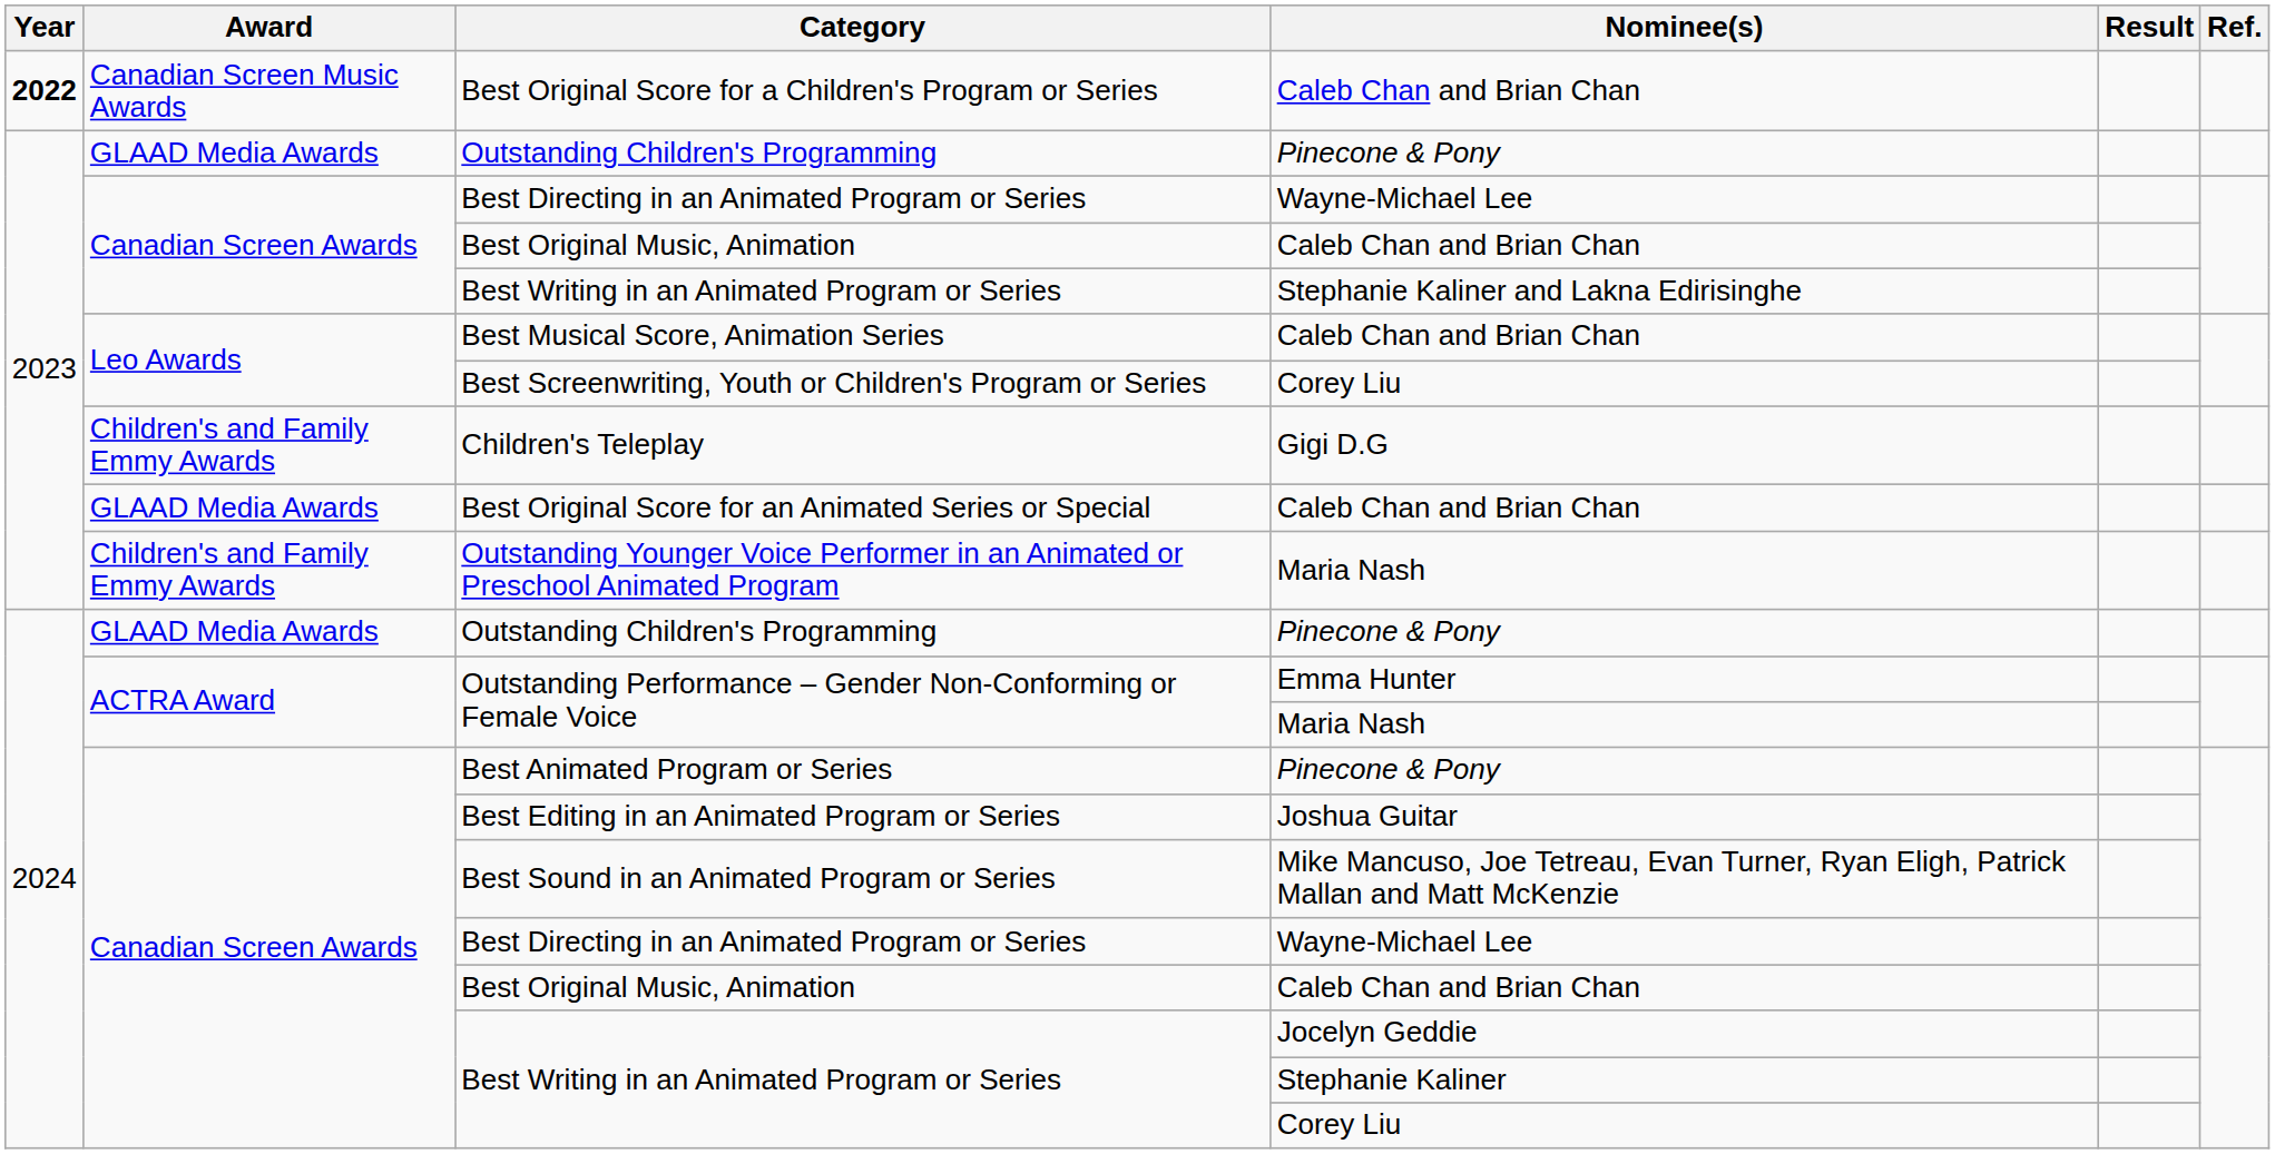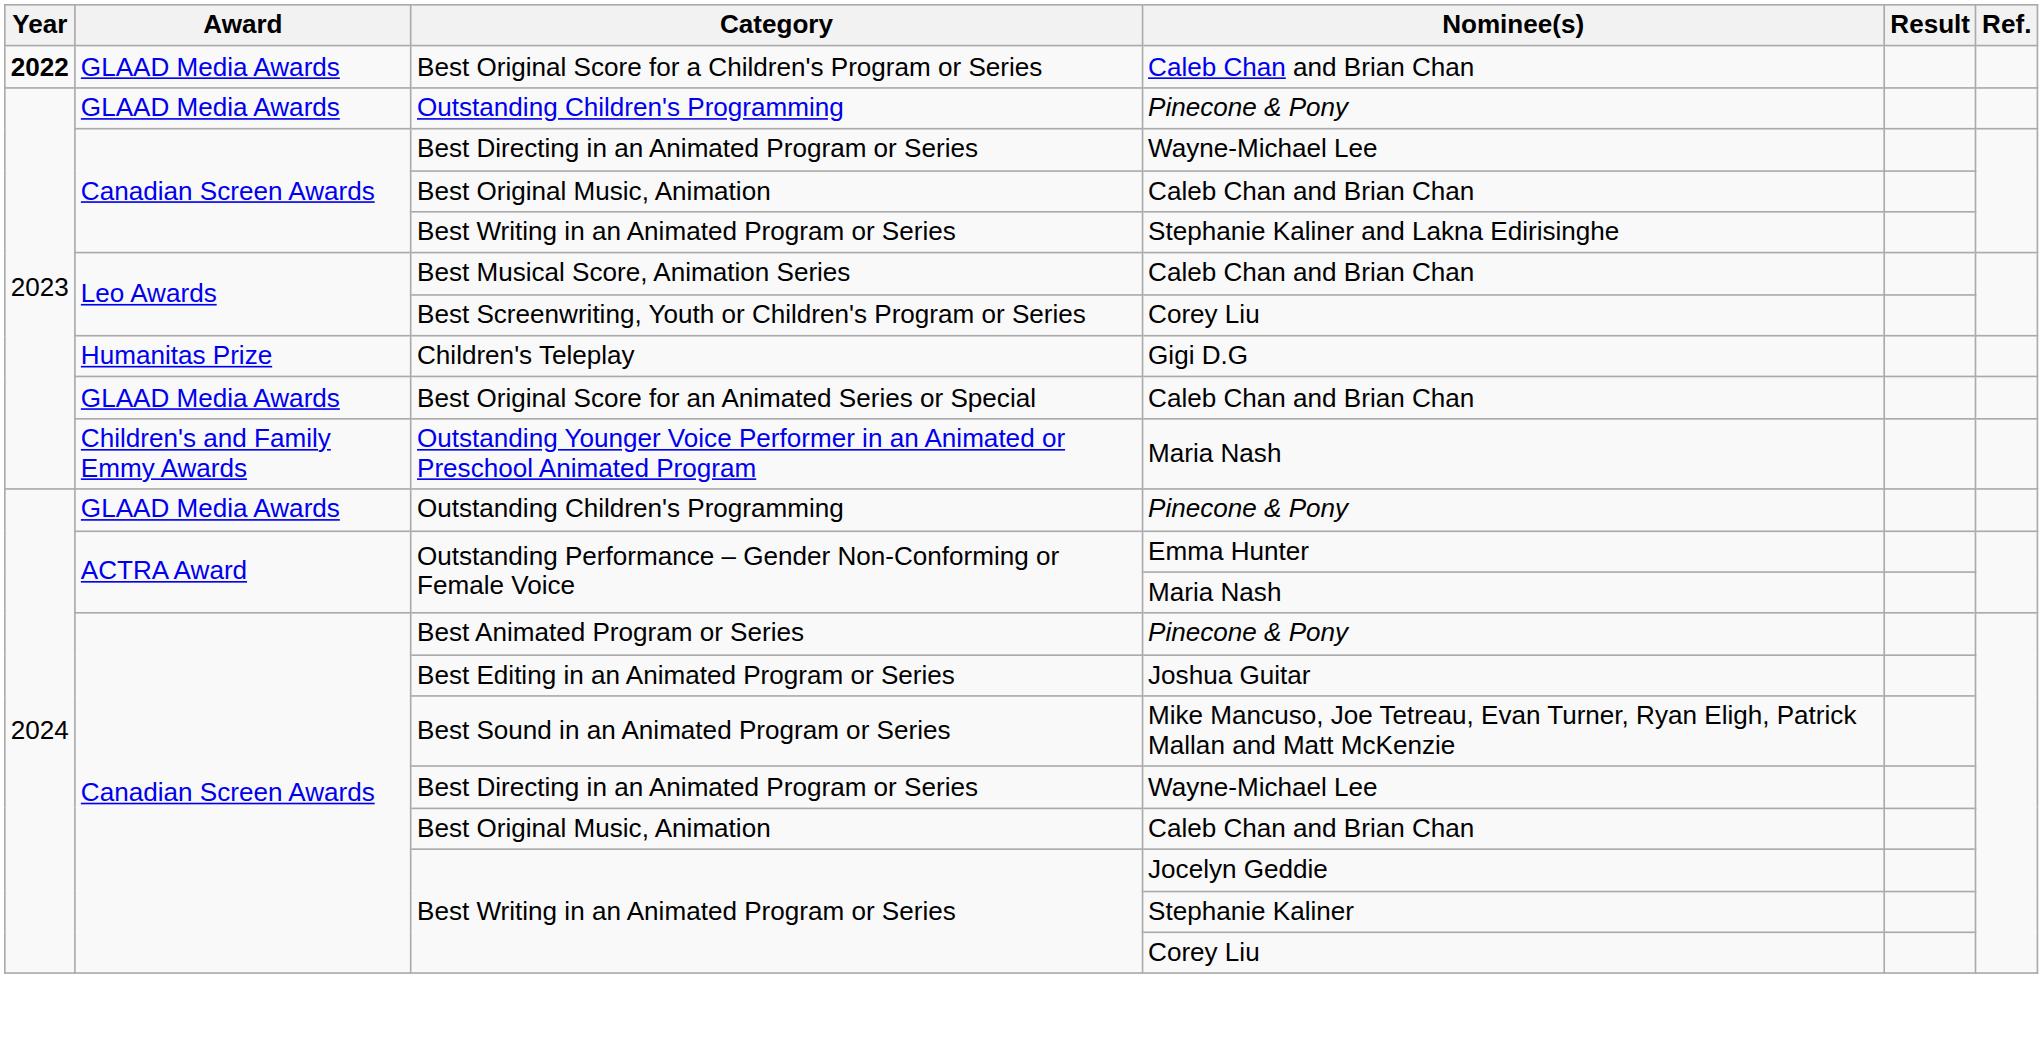Best Original Score for a Children's Program or Series | Award: Canadian Screen Music Awards -> GLAAD Media Awards
Children's Teleplay | Award: Children's and Family Emmy Awards -> Humanitas Prize
